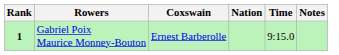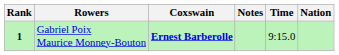columns swapped: Nation <-> Notes
Gabriel Poix Maurice Monney-Bouton | Coxswain: normal -> bold
